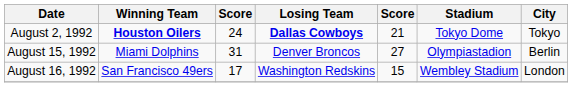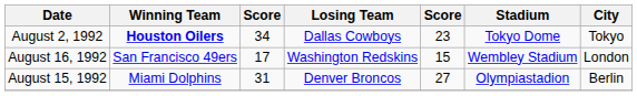August 2, 1992 | column 3: 24 -> 34
August 2, 1992 | Losing Team: bold -> normal
August 2, 1992 | column 5: 21 -> 23
rows swapped: August 15, 1992 <-> August 16, 1992
